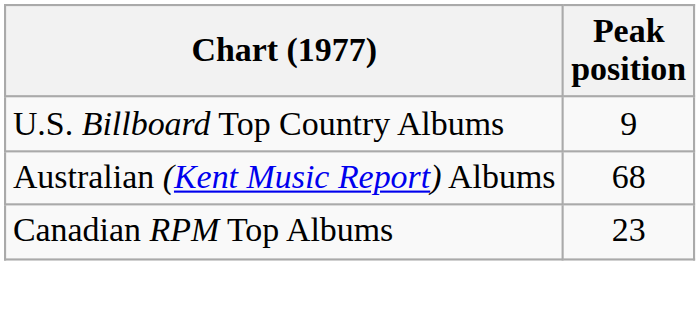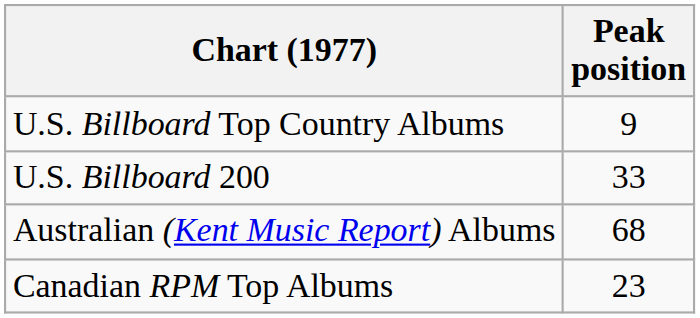+ row: U.S. Billboard 200 | 33
